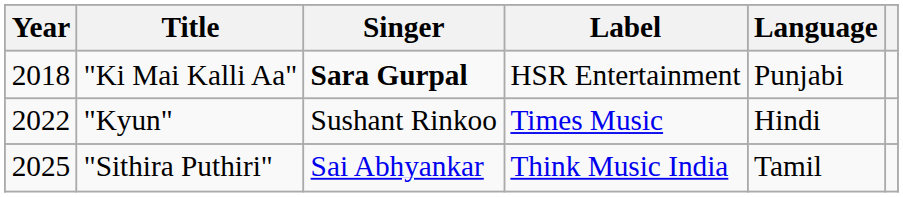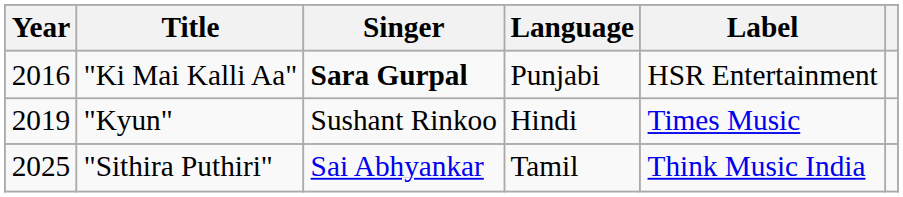columns swapped: Label <-> Language
"Ki Mai Kalli Aa" | Year: 2018 -> 2016
"Kyun" | Year: 2022 -> 2019
